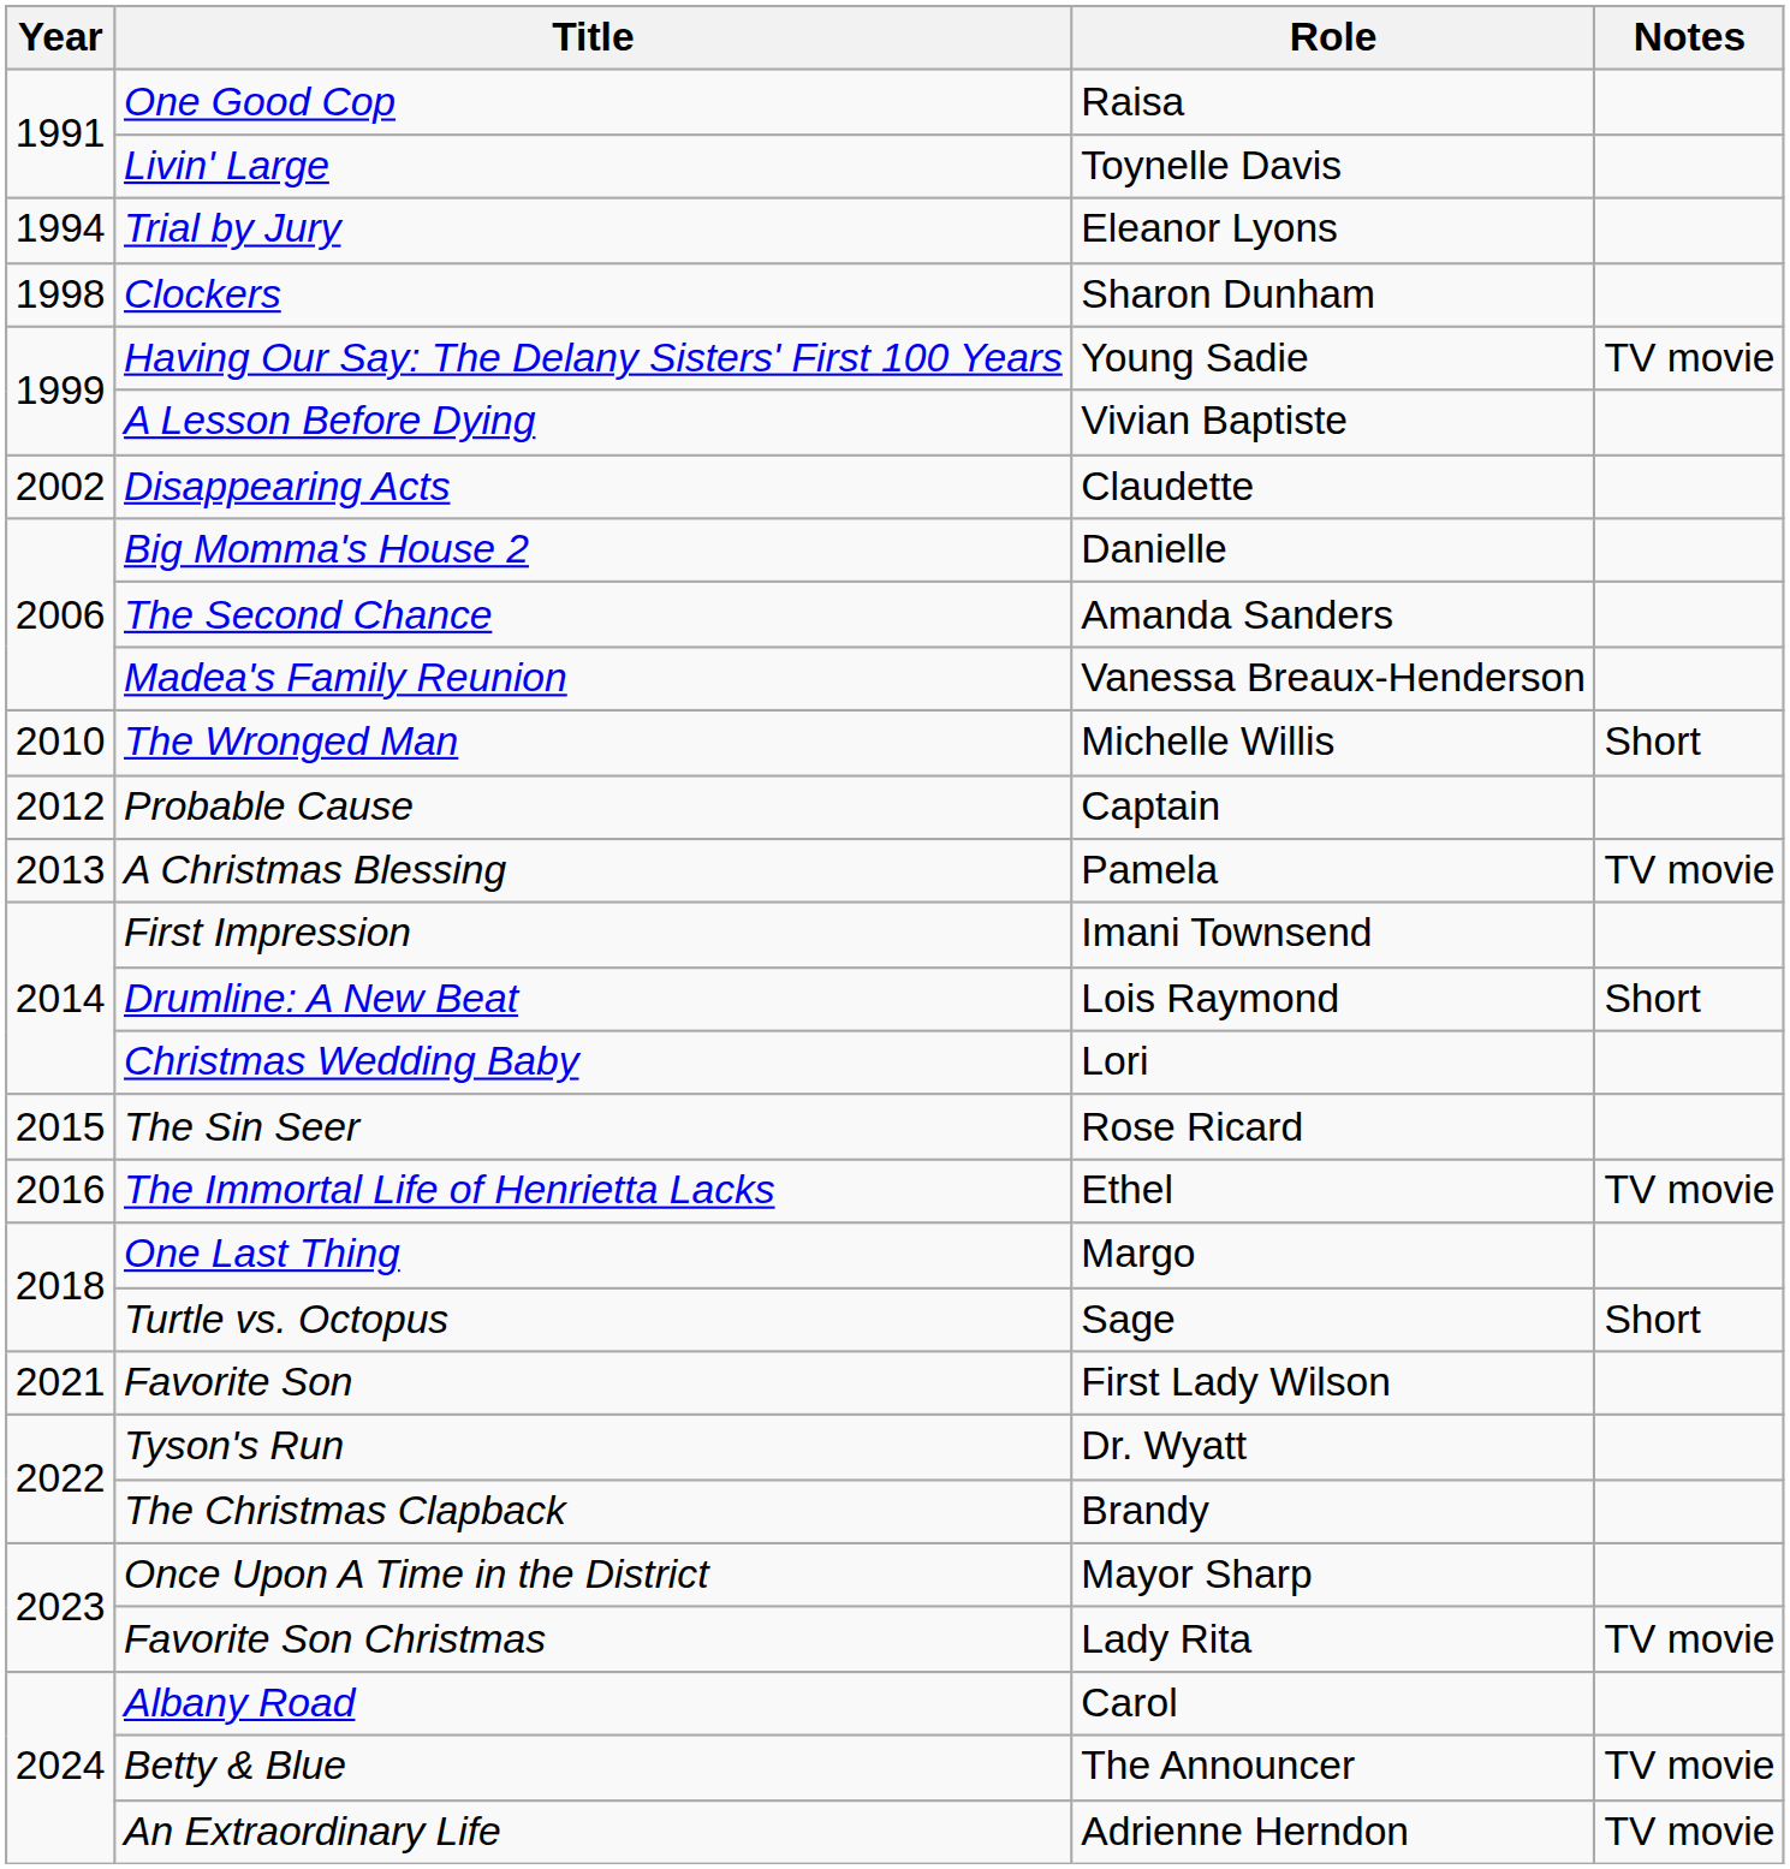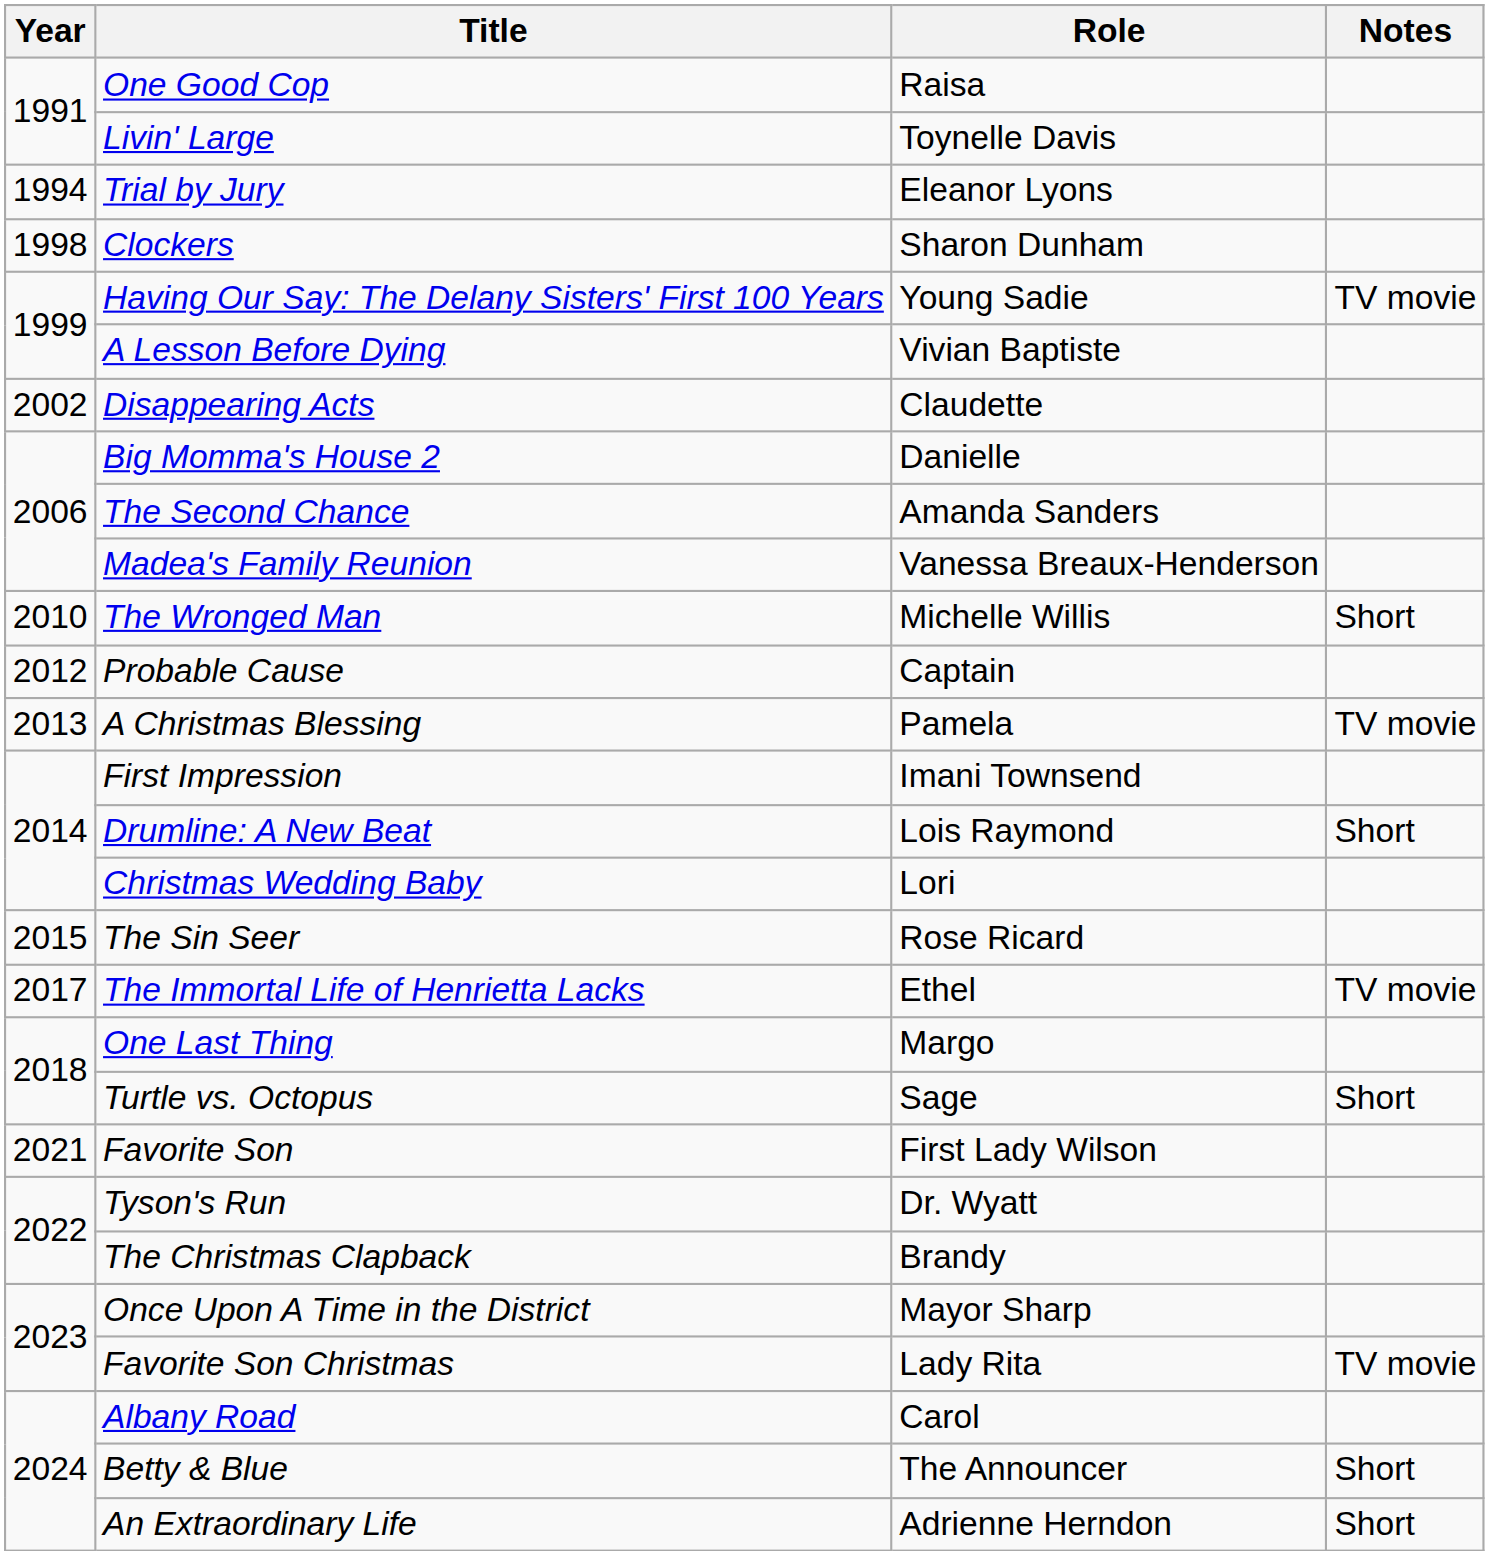The Immortal Life of Henrietta Lacks | Year: 2016 -> 2017
Betty & Blue | Notes: TV movie -> Short
An Extraordinary Life | Notes: TV movie -> Short
